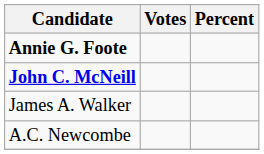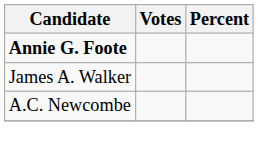- row: John C. McNeill
